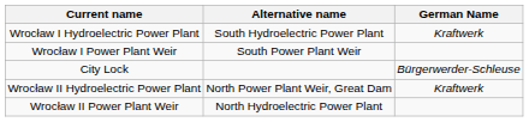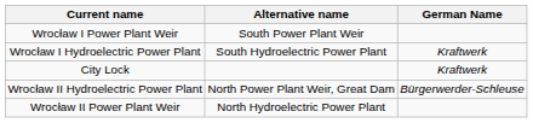rows swapped: Wrocław I Hydroelectric Power Plant <-> Wrocław I Power Plant Weir
City Lock | German Name: Bürgerwerder-Schleuse -> Kraftwerk
Wrocław II Hydroelectric Power Plant | German Name: Kraftwerk -> Bürgerwerder-Schleuse
